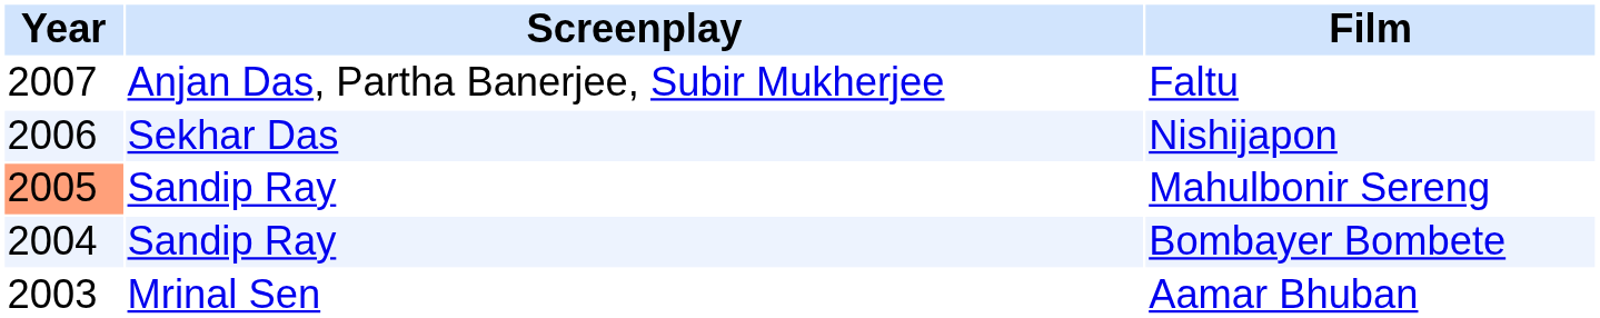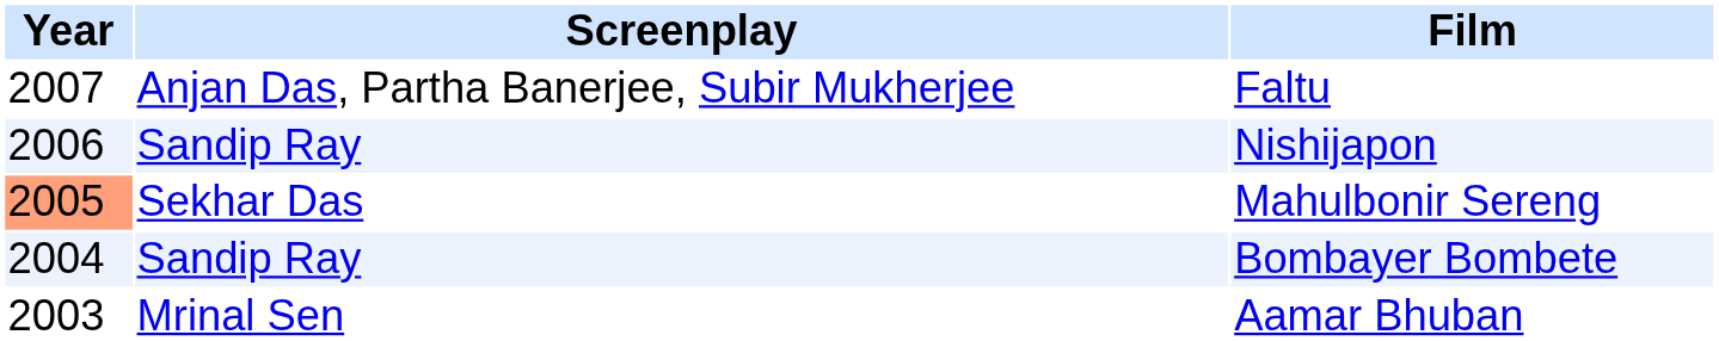Nishijapon | Screenplay: Sekhar Das -> Sandip Ray
Mahulbonir Sereng | Screenplay: Sandip Ray -> Sekhar Das
